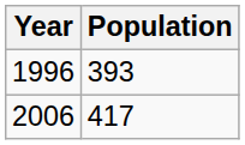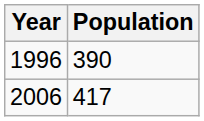1996 | Population: 393 -> 390
